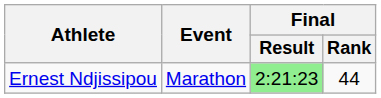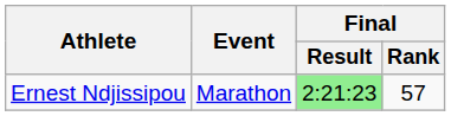Ernest Ndjissipou | Final / Rank: 44 -> 57
